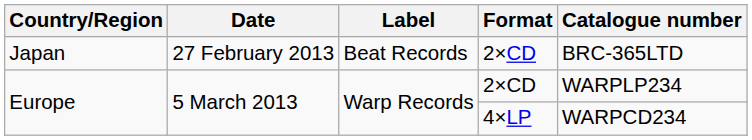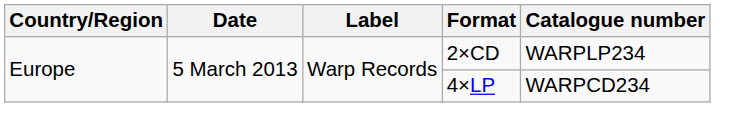- row: Japan | 27 February 2013 | Beat Records | 2×CD | BRC-365LTD
